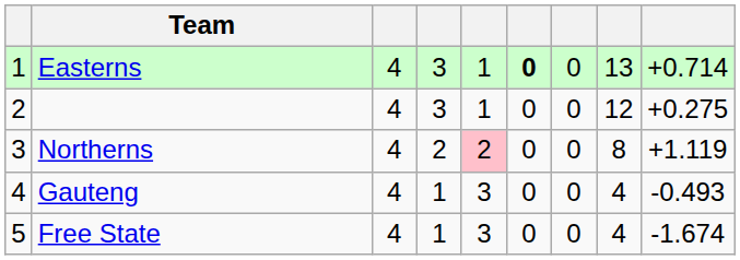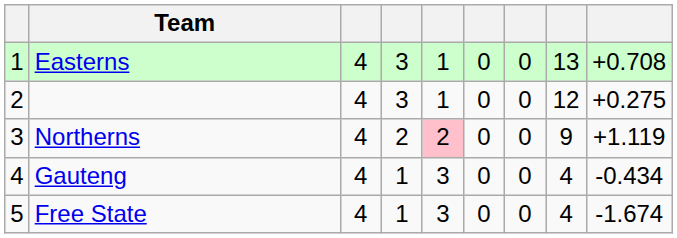Easterns | column 6: bold -> normal
Easterns | column 9: +0.714 -> +0.708
Northerns | column 8: 8 -> 9
Gauteng | column 9: -0.493 -> -0.434
